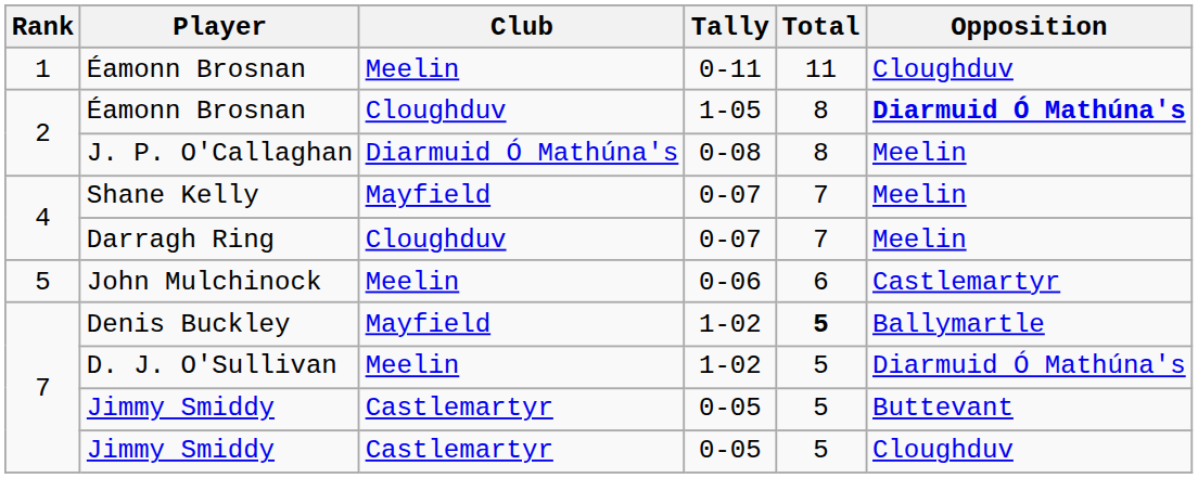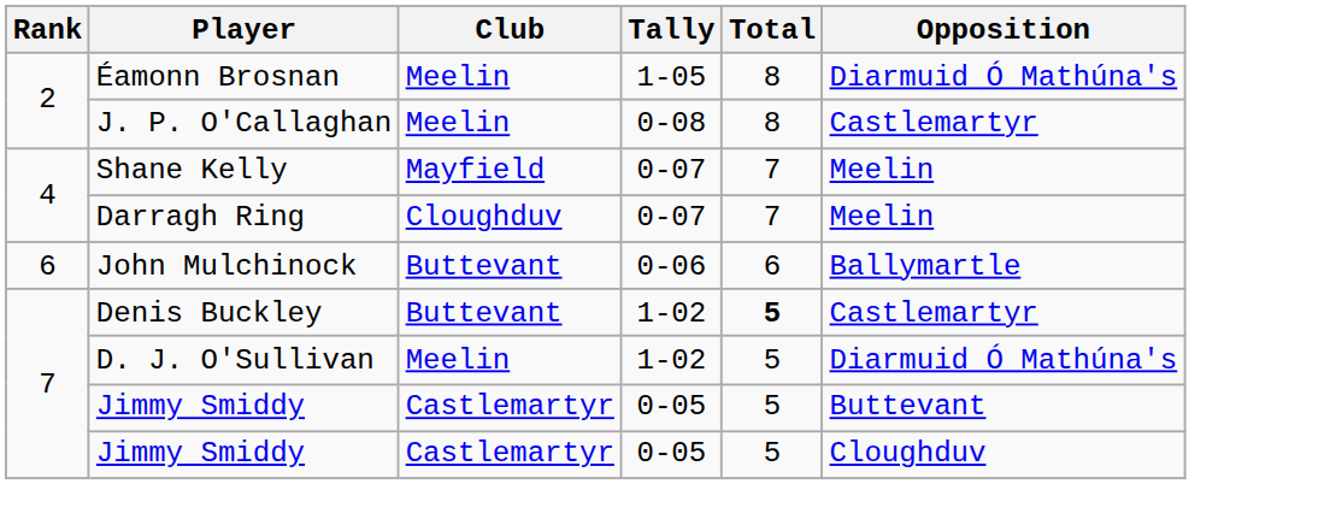- row: 1 | Éamonn Brosnan | Meelin | 0-11 | 11 | Cloughduv
Éamonn Brosnan / 1-05 | Club: Cloughduv -> Meelin
Éamonn Brosnan / 1-05 | Opposition: bold -> normal
J. P. O'Callaghan | Club: Diarmuid Ó Mathúna's -> Meelin
J. P. O'Callaghan | Opposition: Meelin -> Castlemartyr
John Mulchinock | Rank: 5 -> 6
John Mulchinock | Club: Meelin -> Buttevant
John Mulchinock | Opposition: Castlemartyr -> Ballymartle
Denis Buckley | Club: Mayfield -> Buttevant
Denis Buckley | Opposition: Ballymartle -> Castlemartyr
